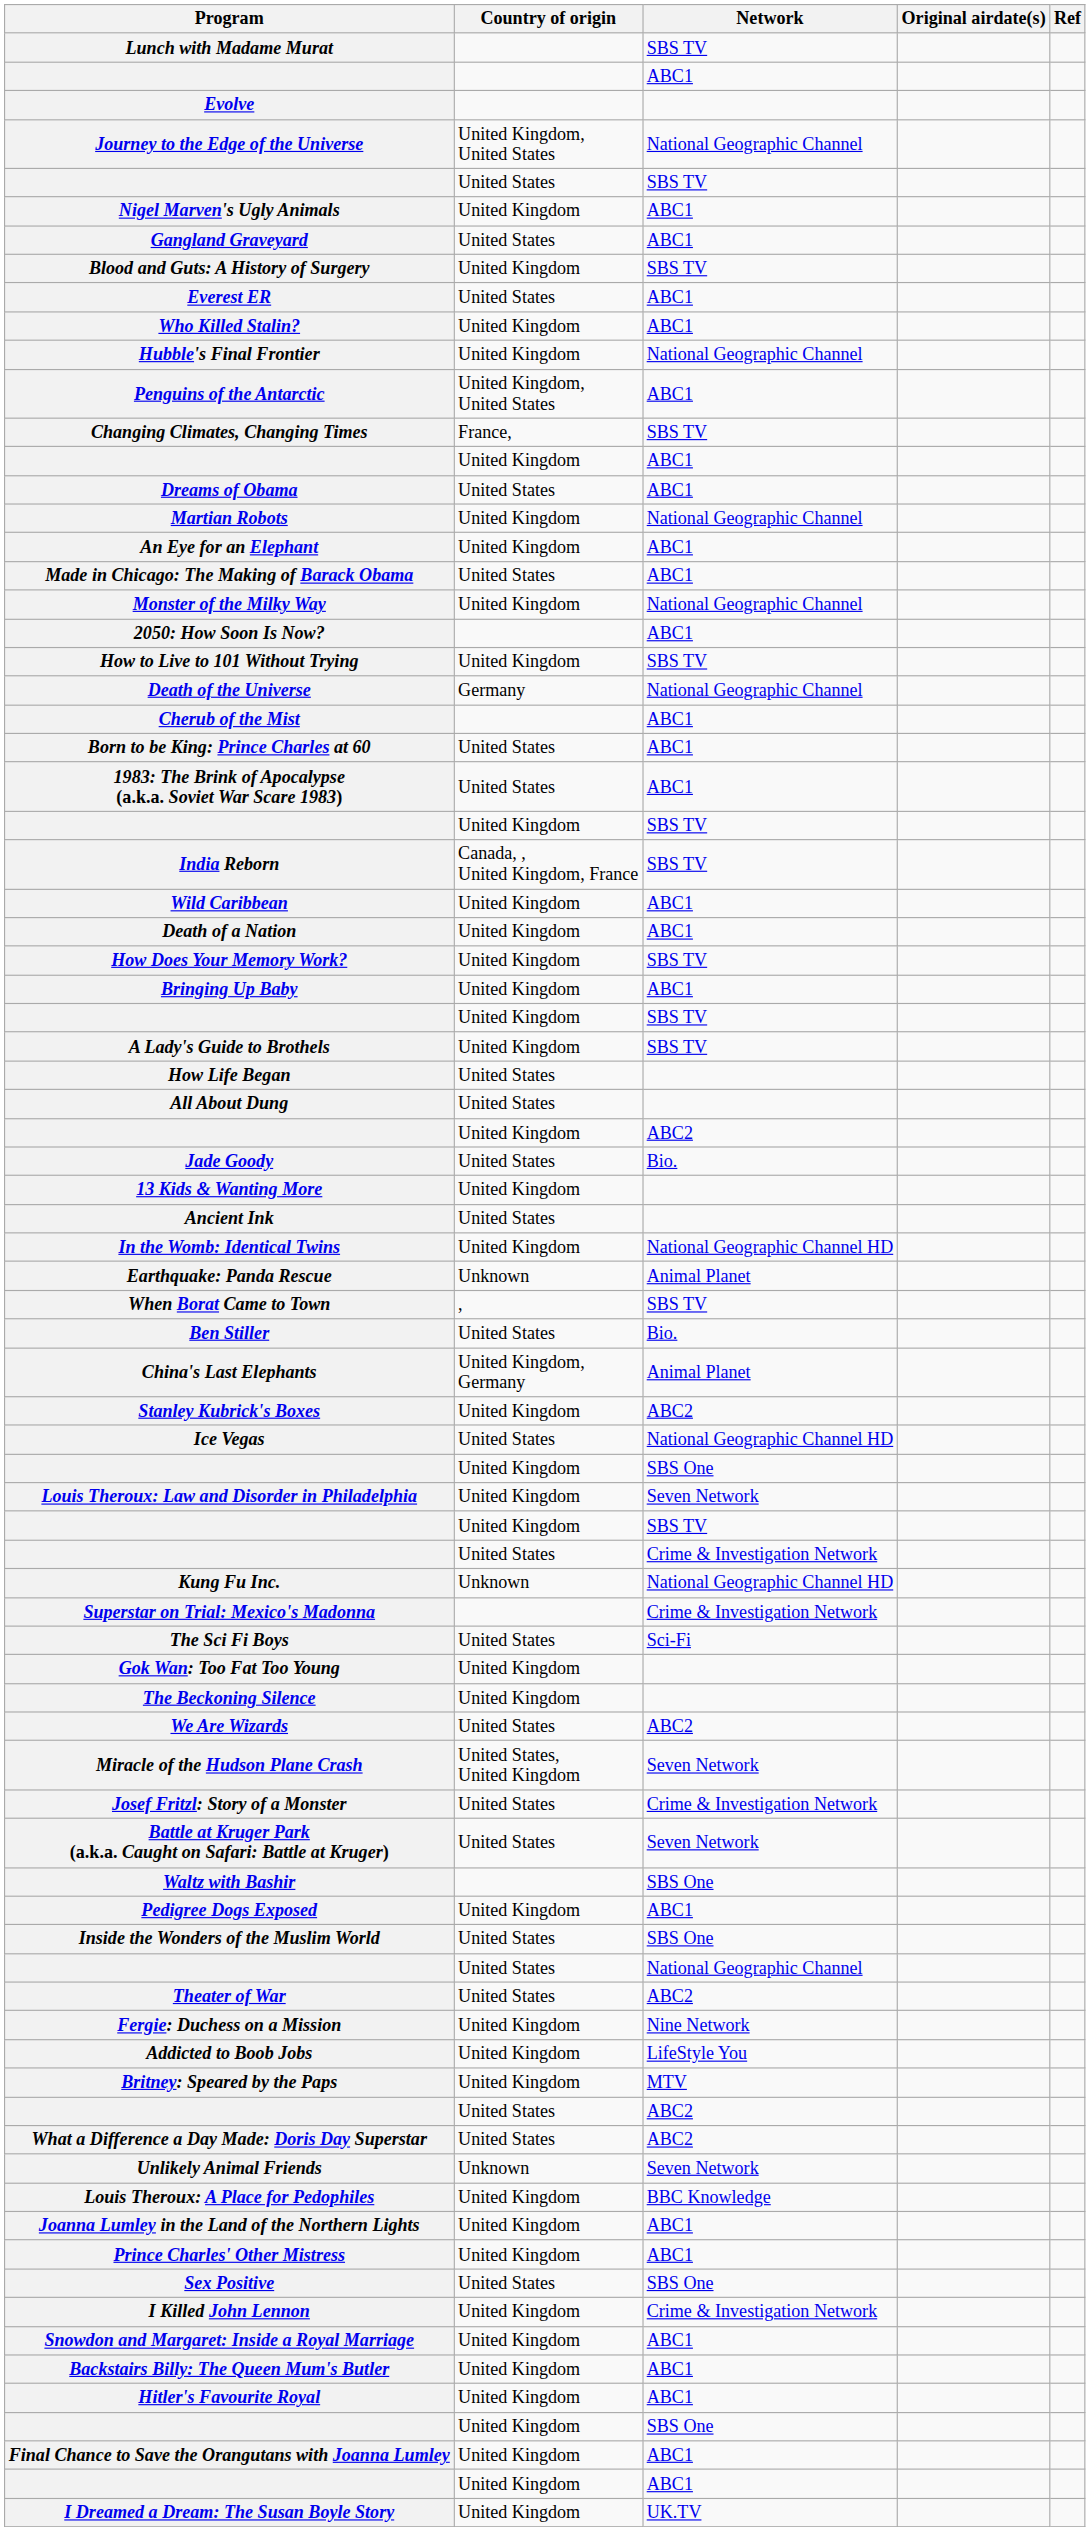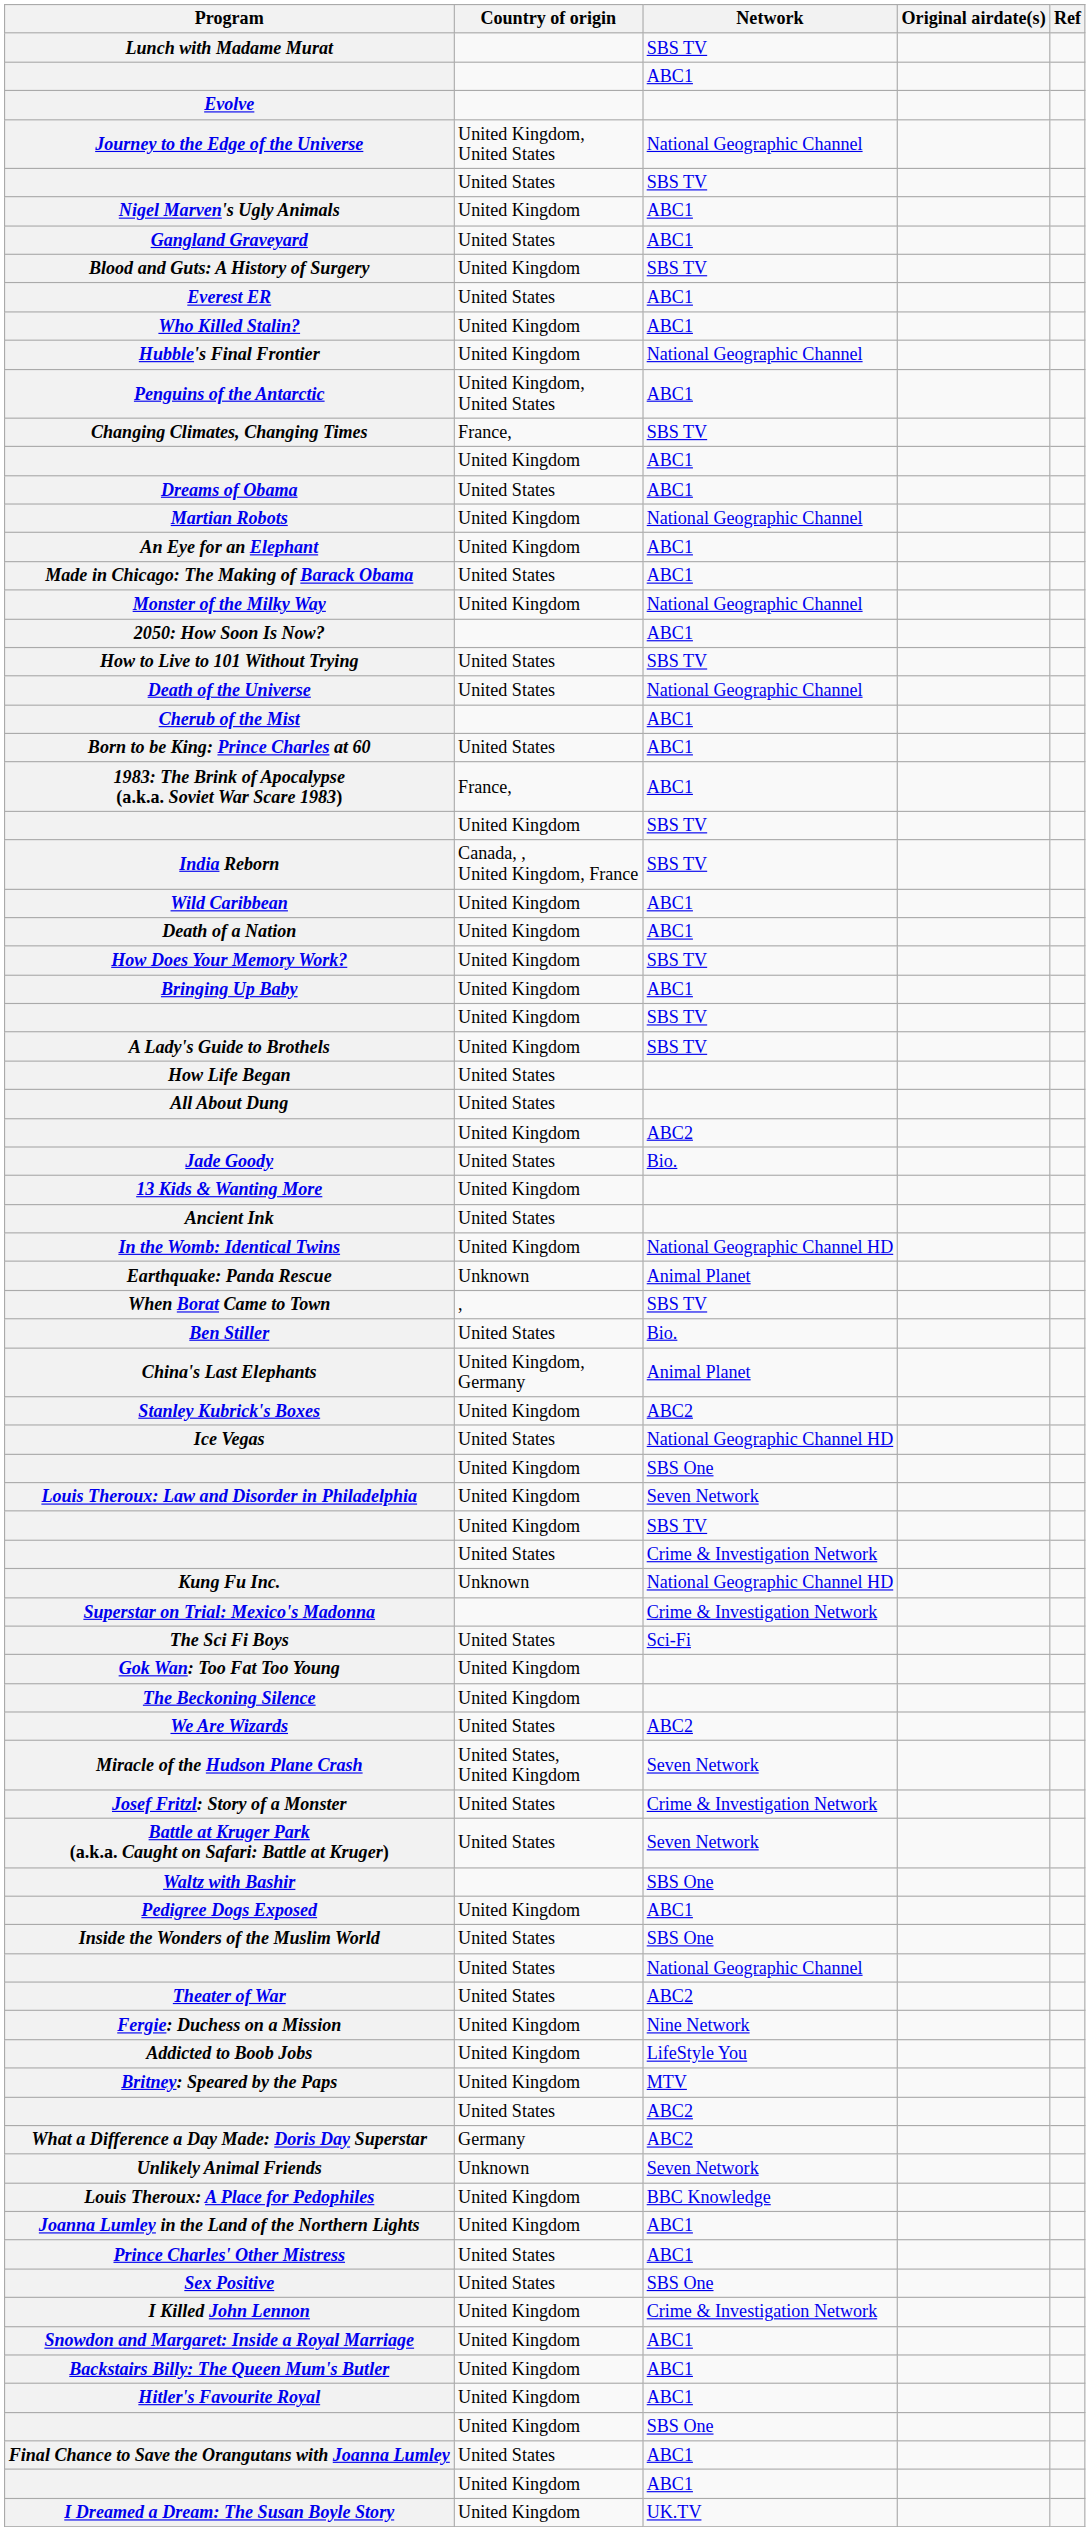How to Live to 101 Without Trying | Country of origin: United Kingdom -> United States
Death of the Universe | Country of origin: Germany -> United States
1983: The Brink of Apocalypse (a.k.a. Soviet War Scare 1983) | Country of origin: United States -> France,
What a Difference a Day Made: Doris Day Superstar | Country of origin: United States -> Germany
Prince Charles' Other Mistress | Country of origin: United Kingdom -> United States
Final Chance to Save the Orangutans with Joanna Lumley | Country of origin: United Kingdom -> United States
